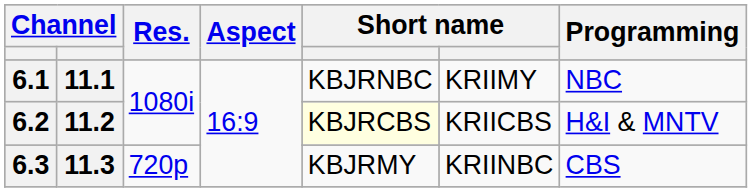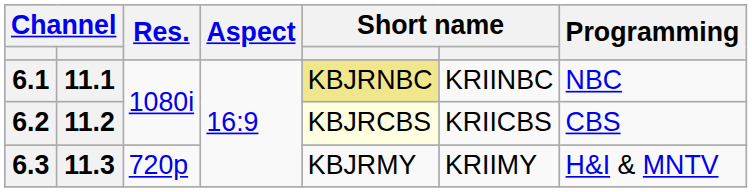6.1 | column 5: no background -> khaki background
6.1 | column 6: KRIIMY -> KRIINBC
6.2 | Programming: H&I & MNTV -> CBS
6.3 | column 6: KRIINBC -> KRIIMY
6.3 | Programming: CBS -> H&I & MNTV
